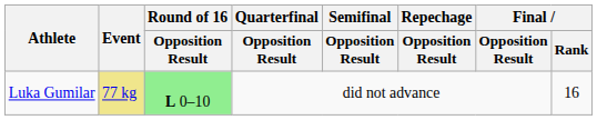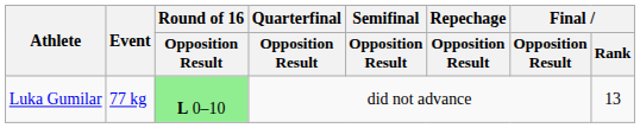Luka Gumilar | Event: khaki background -> no background
Luka Gumilar | Final / Rank: 16 -> 13
